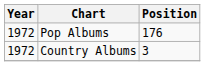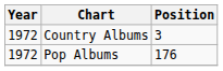rows swapped: Country Albums <-> Pop Albums
